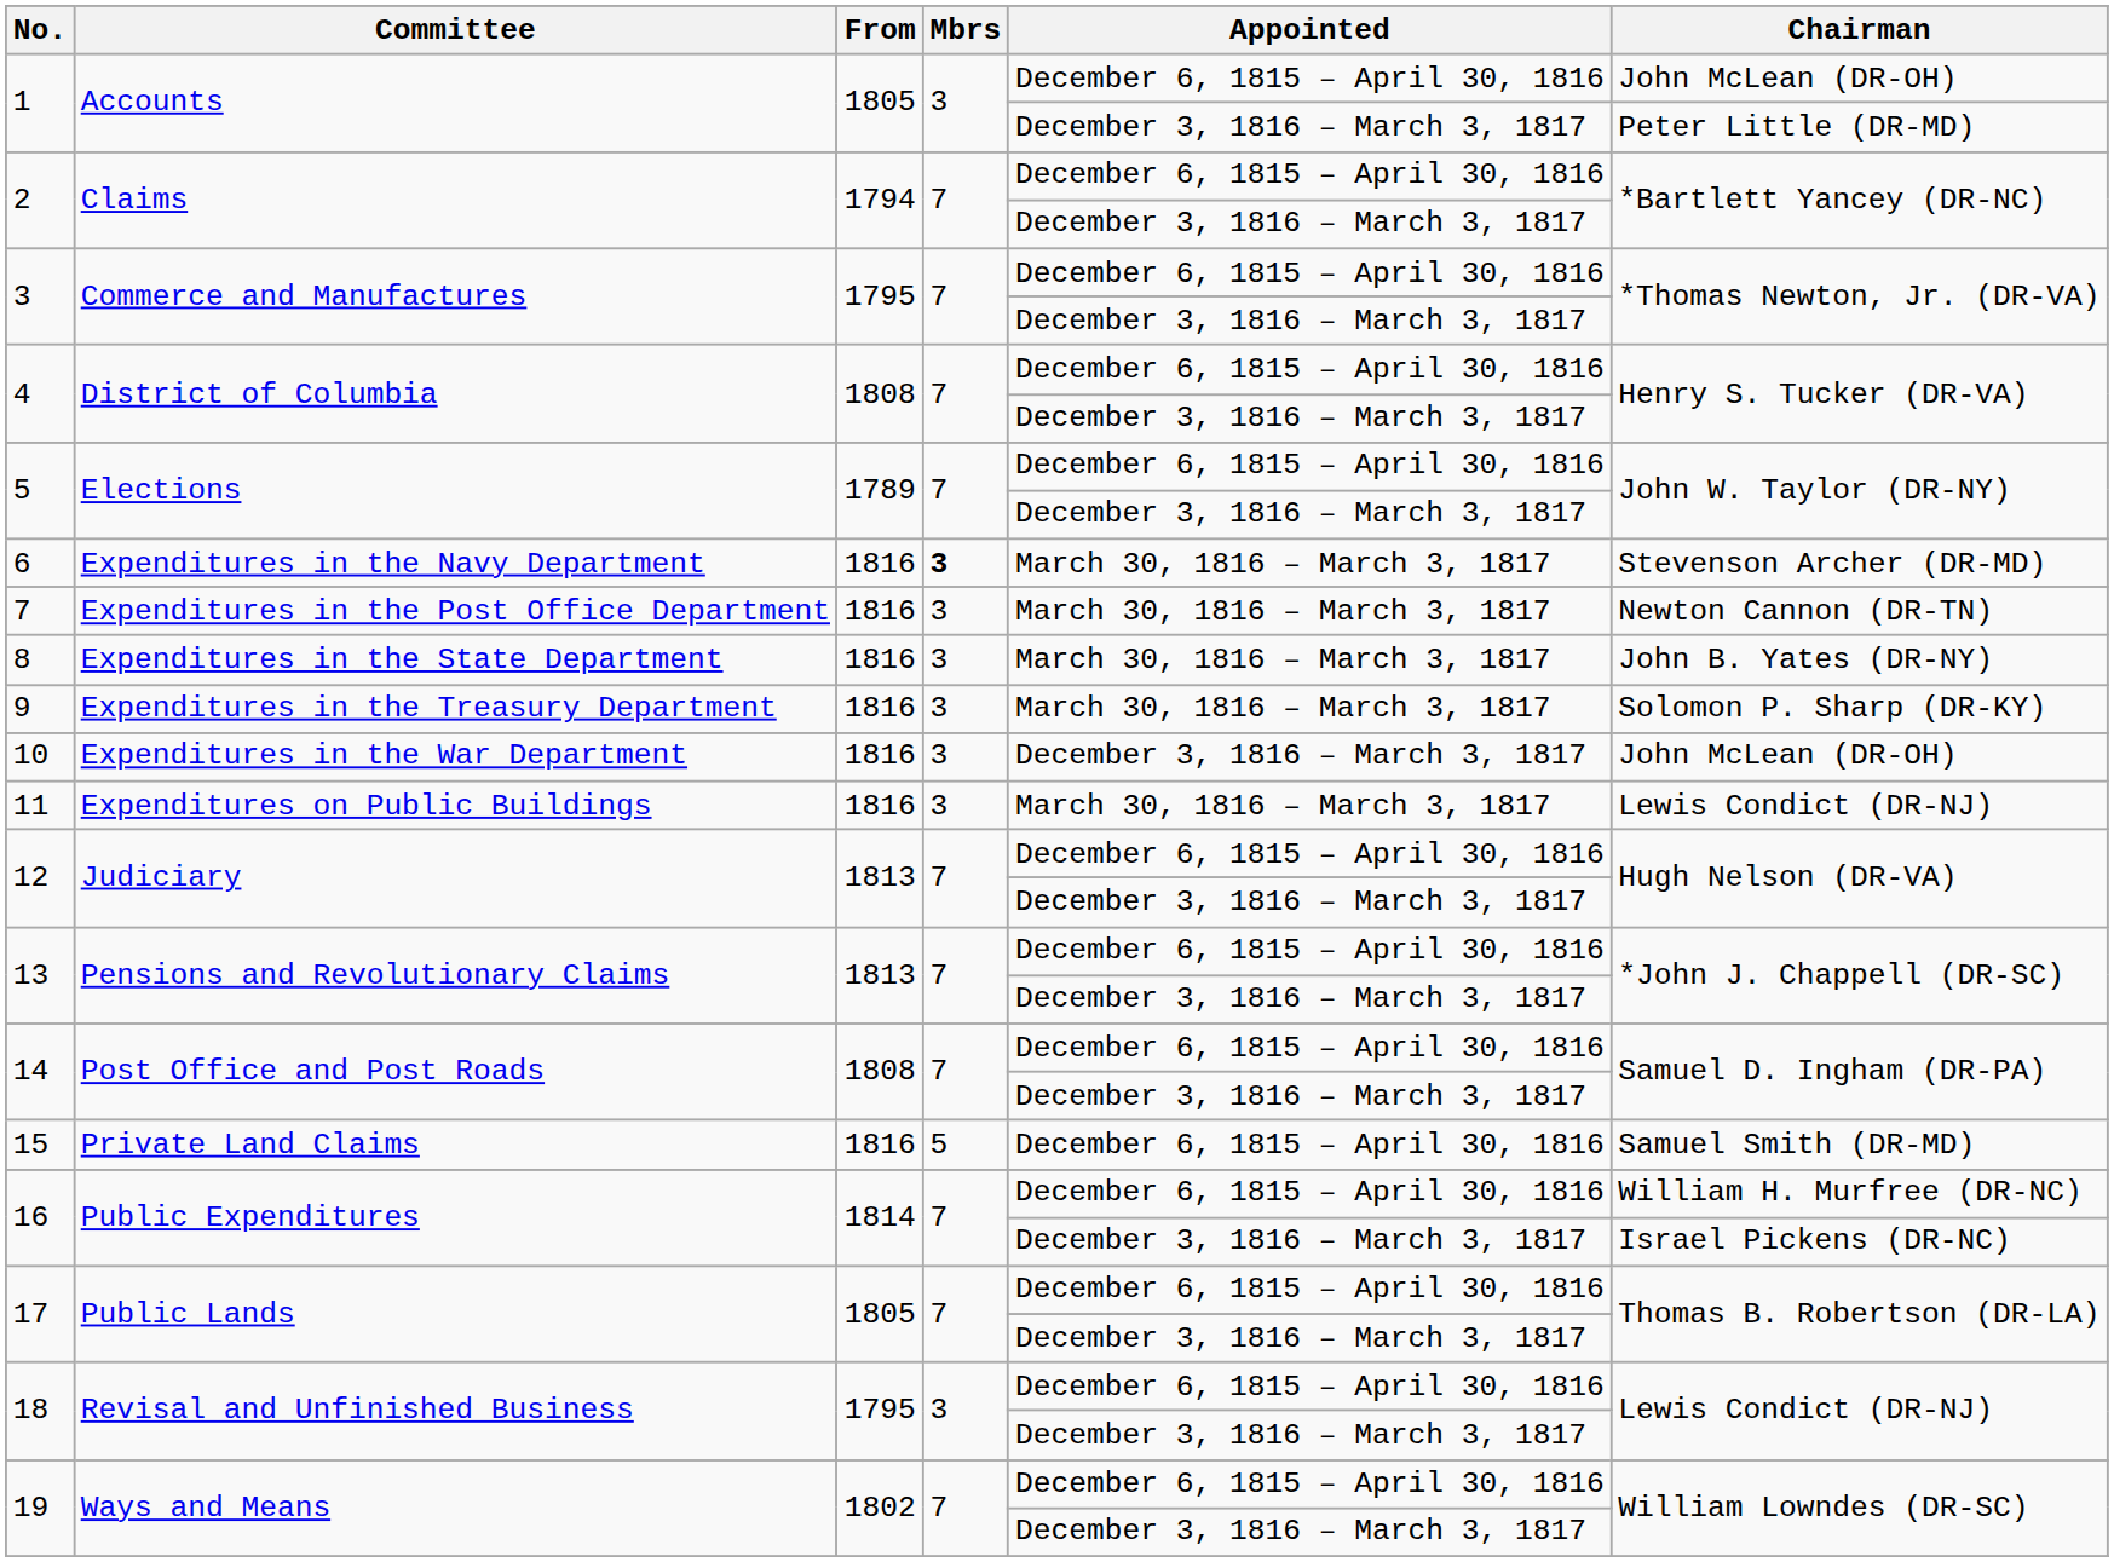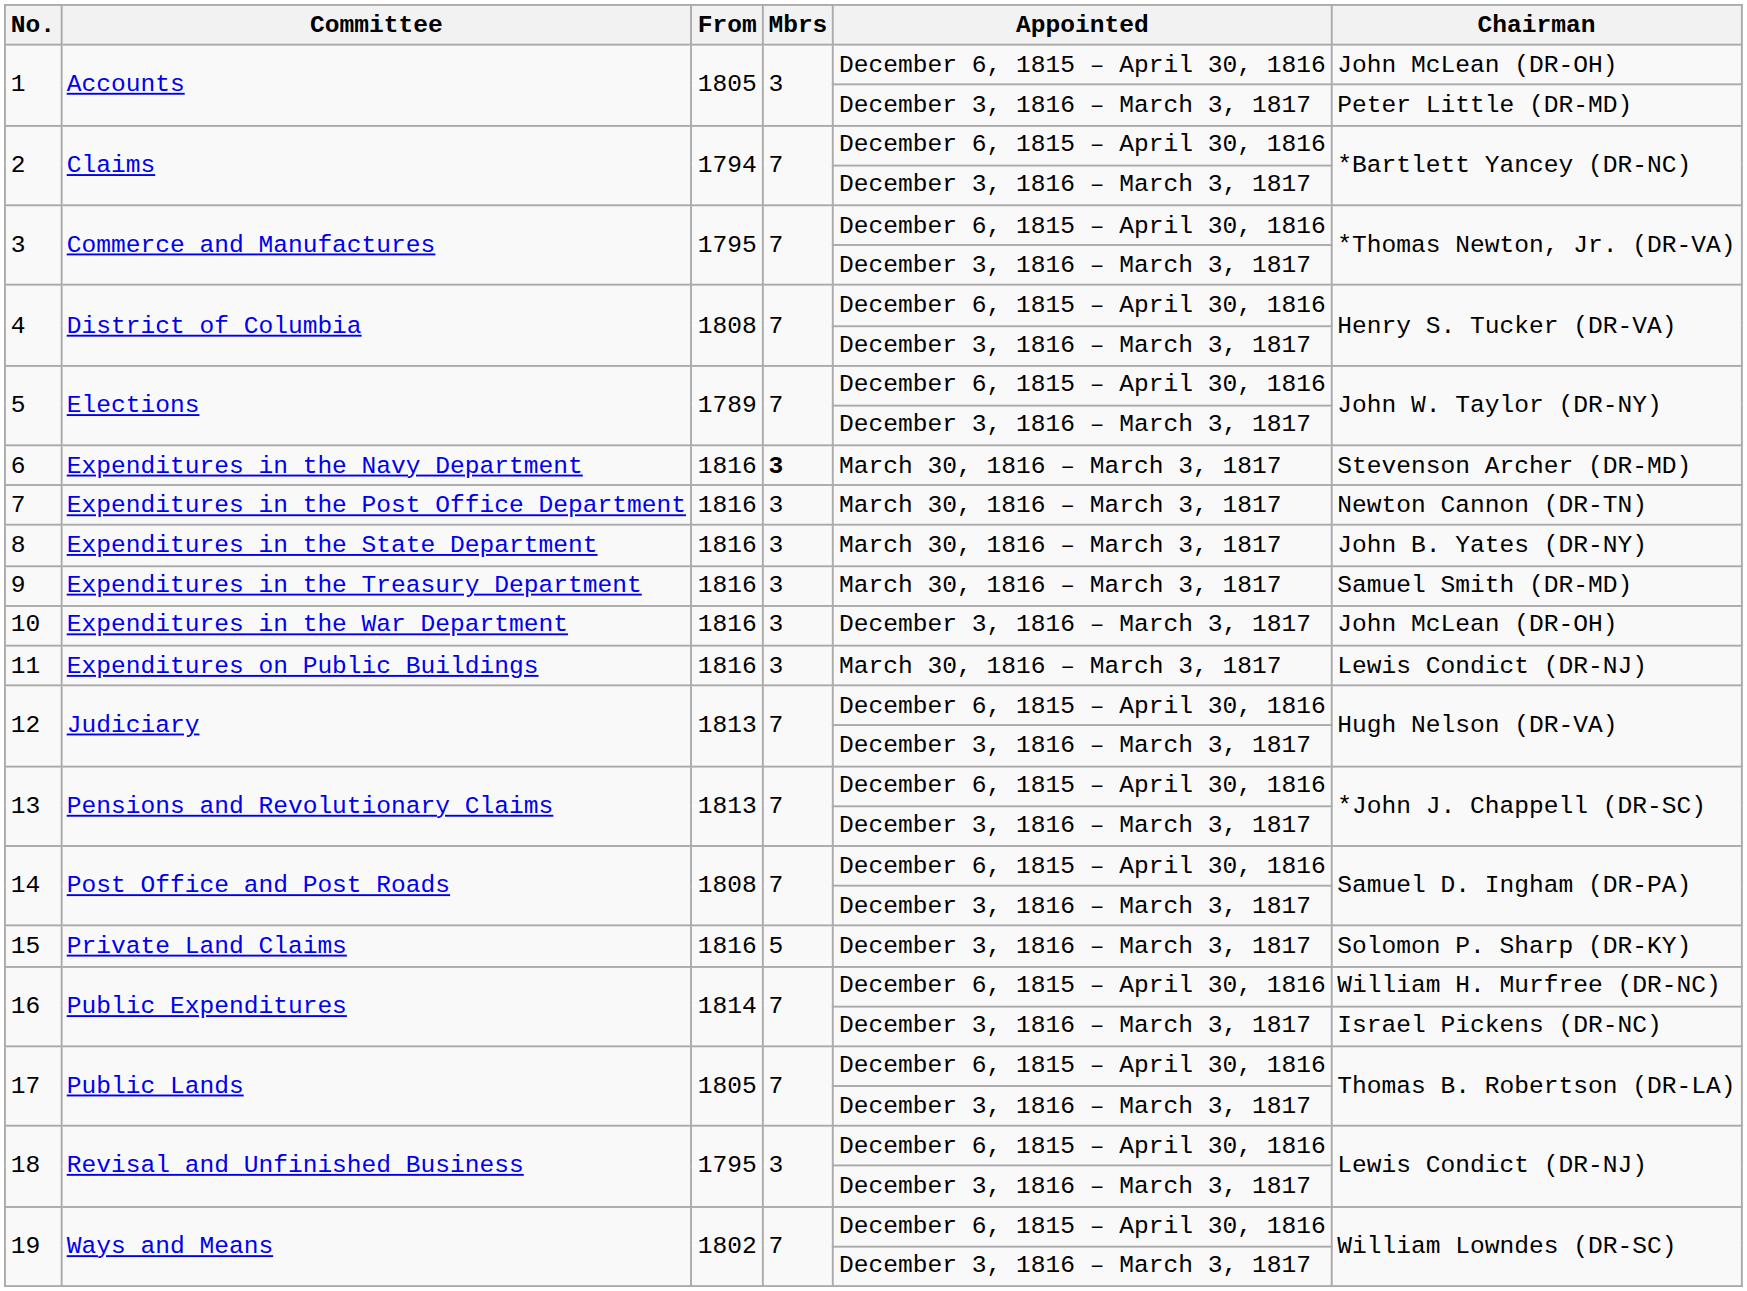9 | Chairman: Solomon P. Sharp (DR-KY) -> Samuel Smith (DR-MD)
15 | Appointed: December 6, 1815 – April 30, 1816 -> December 3, 1816 – March 3, 1817
15 | Chairman: Samuel Smith (DR-MD) -> Solomon P. Sharp (DR-KY)
